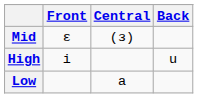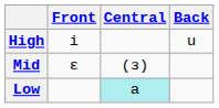rows swapped: High <-> Mid
Low | Central: no background -> paleturquoise background
